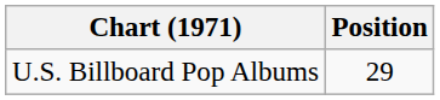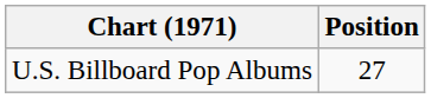U.S. Billboard Pop Albums | Position: 29 -> 27
